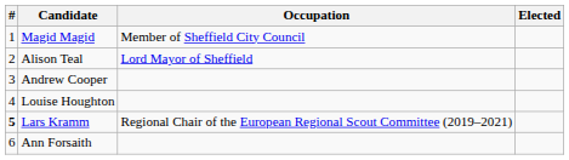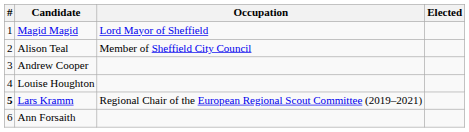Magid Magid | Occupation: Member of Sheffield City Council -> Lord Mayor of Sheffield
Alison Teal | Occupation: Lord Mayor of Sheffield -> Member of Sheffield City Council
